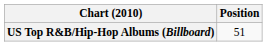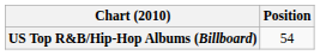US Top R&B/Hip-Hop Albums (Billboard) | Position: 51 -> 54
